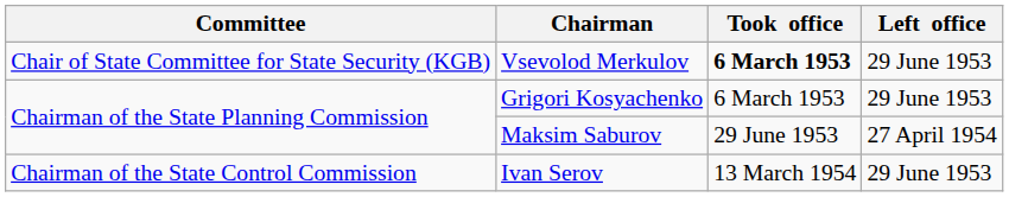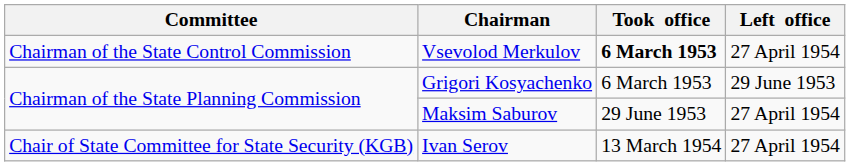Vsevolod Merkulov | Committee: Chair of State Committee for State Security (KGB) -> Chairman of the State Control Commission
Vsevolod Merkulov | Left office: 29 June 1953 -> 27 April 1954
Ivan Serov | Committee: Chairman of the State Control Commission -> Chair of State Committee for State Security (KGB)
Ivan Serov | Left office: 29 June 1953 -> 27 April 1954
